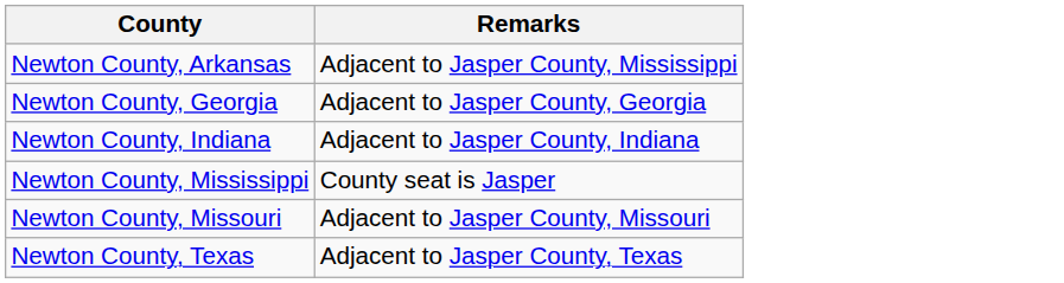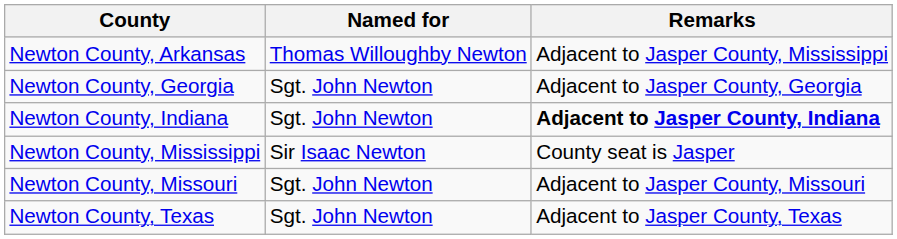+ column: Named for | Thomas Willoughby Newton | Sgt. John Newton | Sgt. John Newton | Sir Isaac Newton | Sgt. John Newton | Sgt. John Newton
Newton County, Indiana | Remarks: normal -> bold
